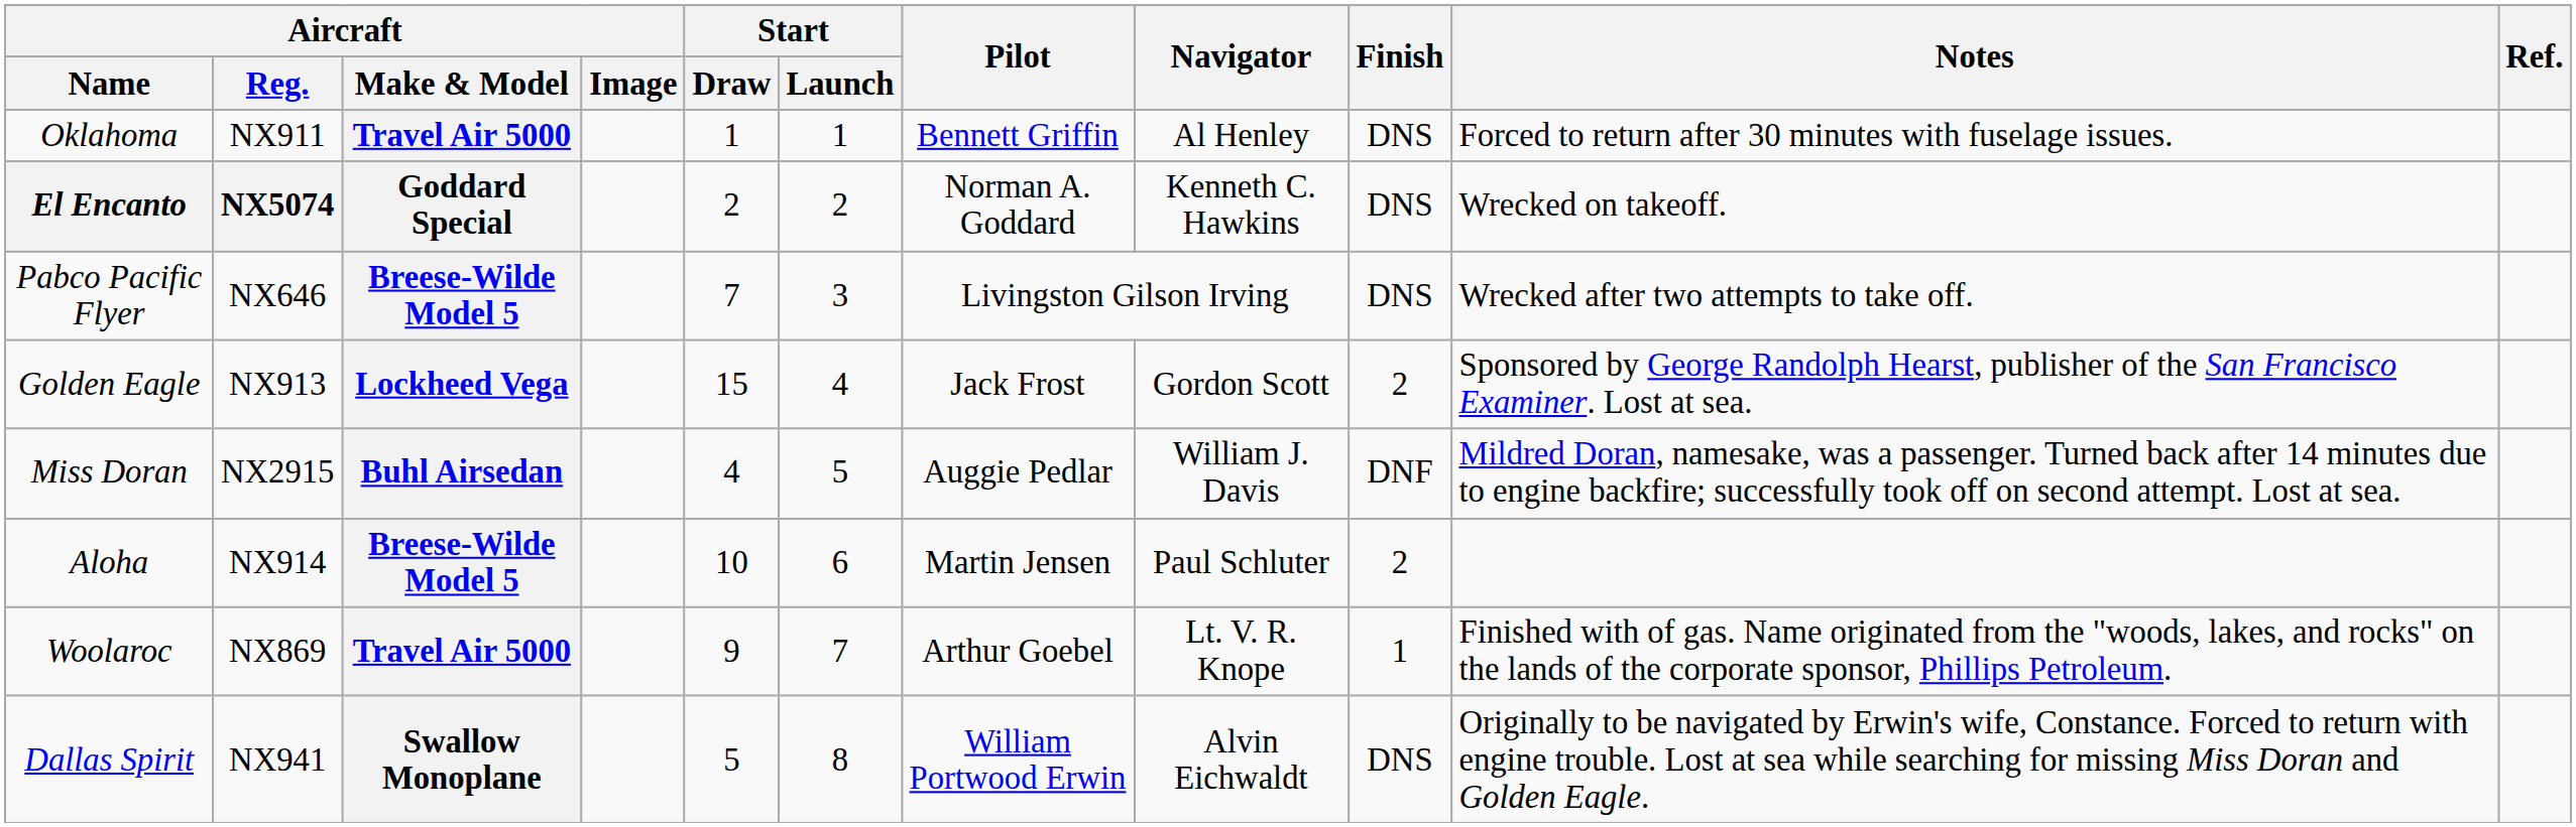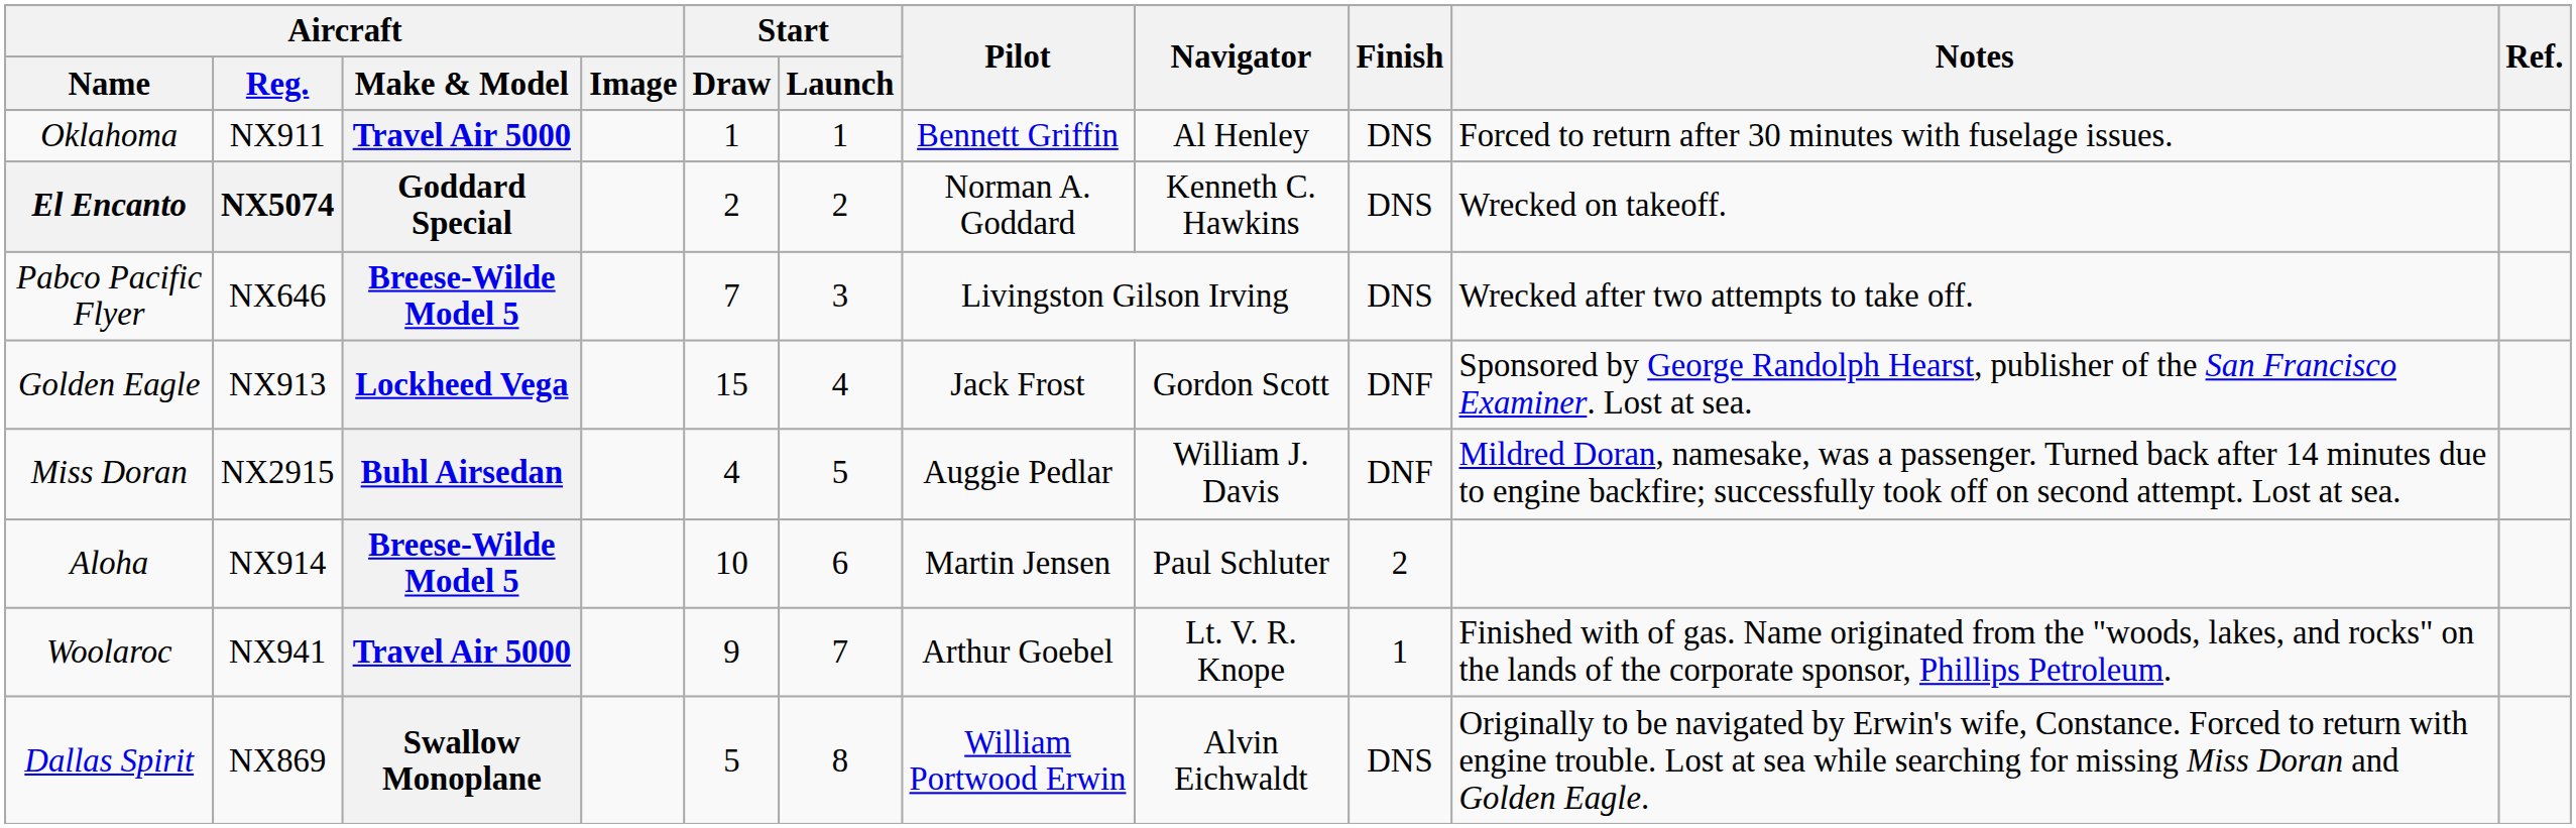Golden Eagle | Finish: 2 -> DNF
Woolaroc | Aircraft / Reg.: NX869 -> NX941
Dallas Spirit | Aircraft / Reg.: NX941 -> NX869
